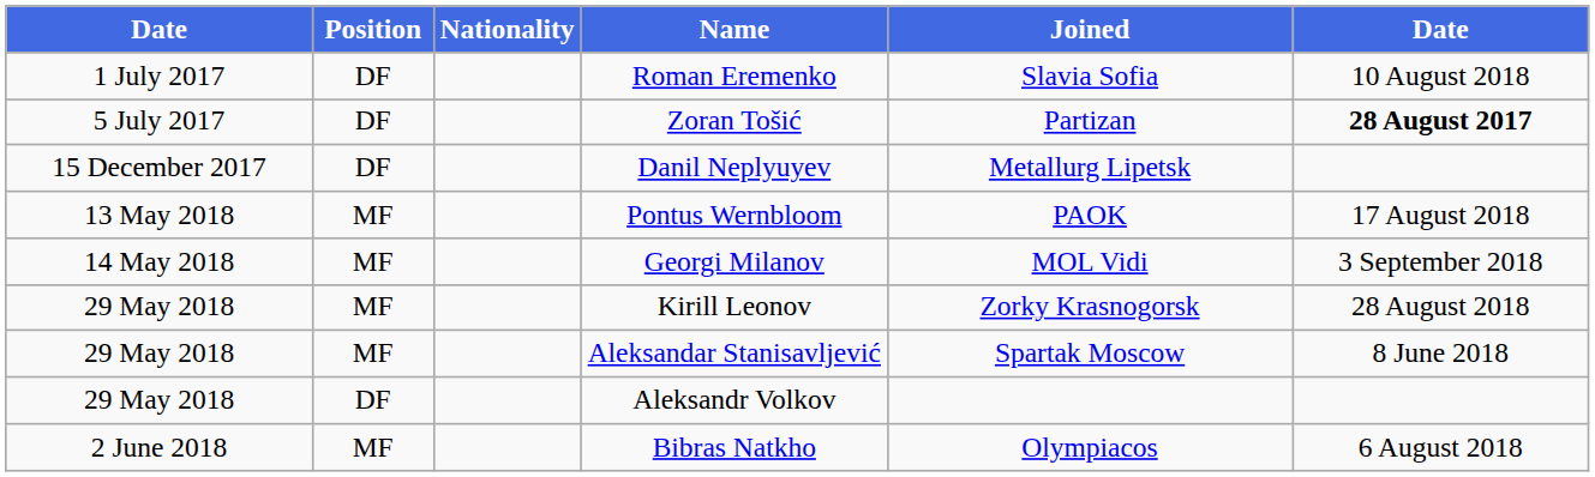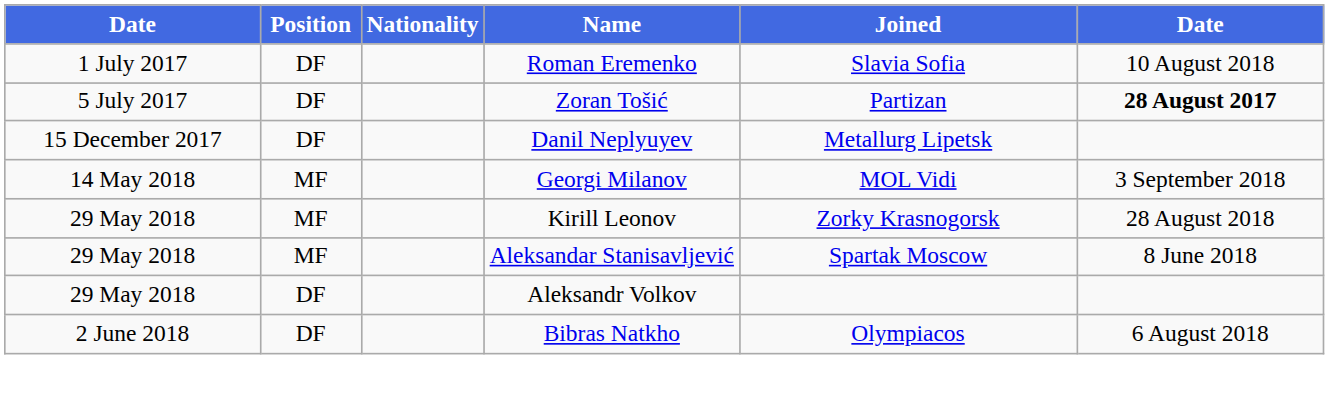- row: 13 May 2018 | MF | Pontus Wernbloom | PAOK | 17 August 2018
Bibras Natkho | Position: MF -> DF
